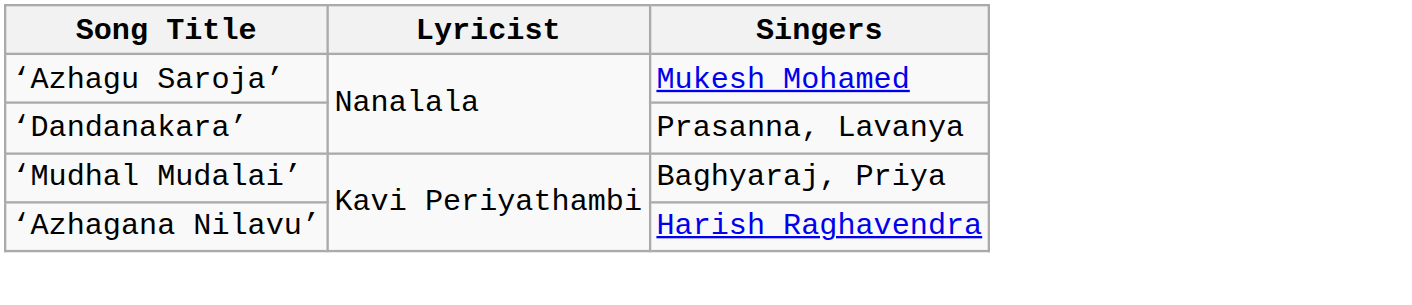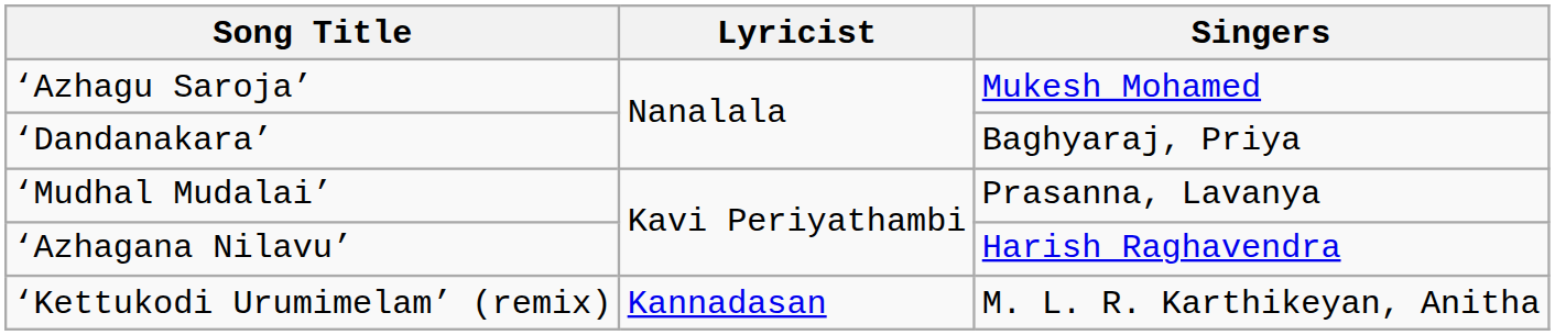‘Dandanakara’ | Singers: Prasanna, Lavanya -> Baghyaraj, Priya
‘Mudhal Mudalai’ | Singers: Baghyaraj, Priya -> Prasanna, Lavanya
+ row: ‘Kettukodi Urumimelam’ (remix) | Kannadasan | M. L. R. Karthikeyan, Anitha
